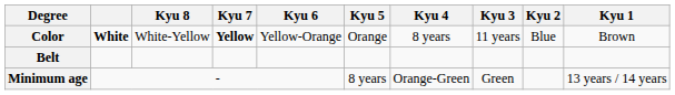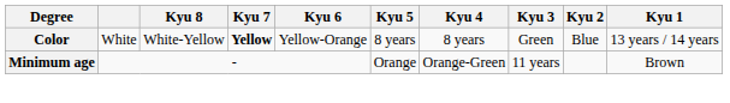Color | column 2: bold -> normal
Color | Kyu 5: Orange -> 8 years
Color | Kyu 3: 11 years -> Green
Color | Kyu 1: Brown -> 13 years / 14 years
- row: Belt
Minimum age | Kyu 5: 8 years -> Orange
Minimum age | Kyu 3: Green -> 11 years
Minimum age | Kyu 1: 13 years / 14 years -> Brown
